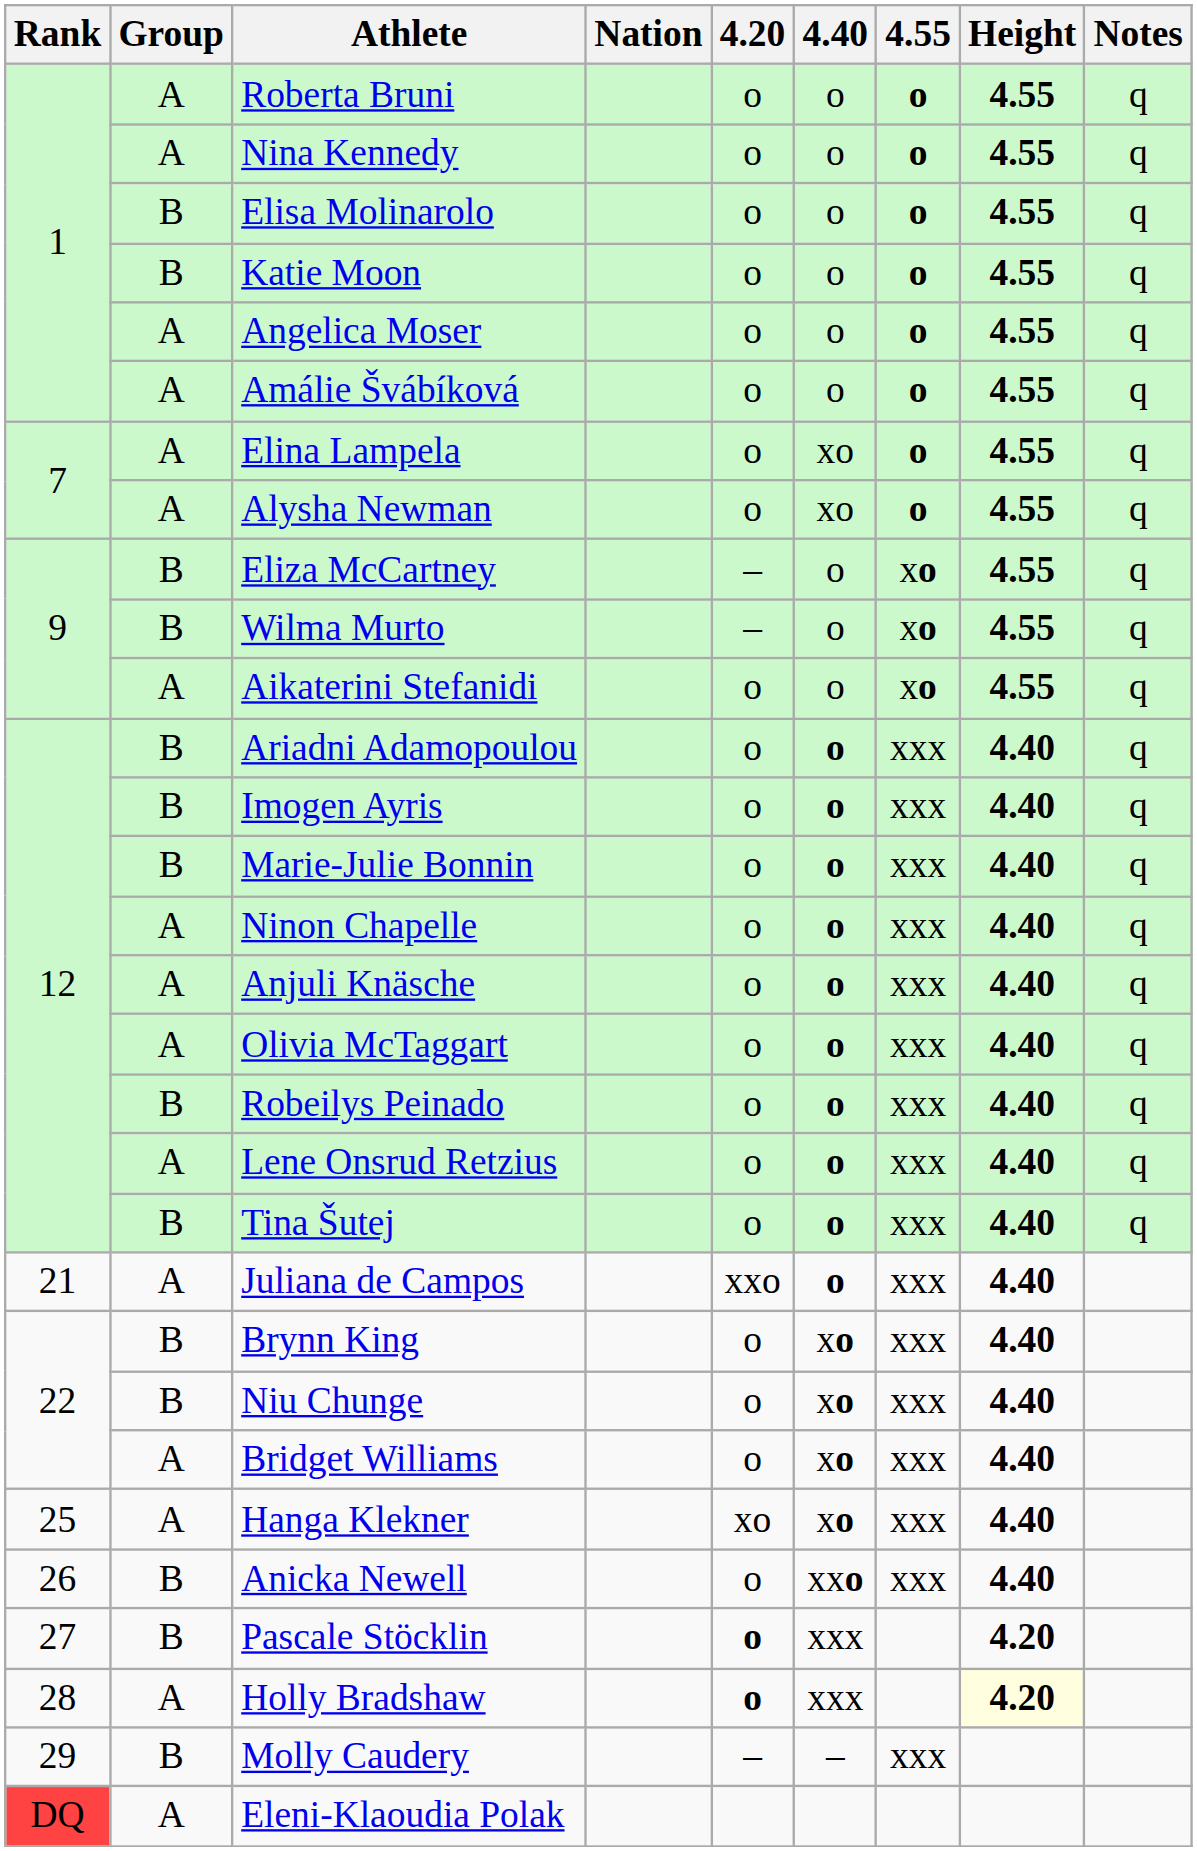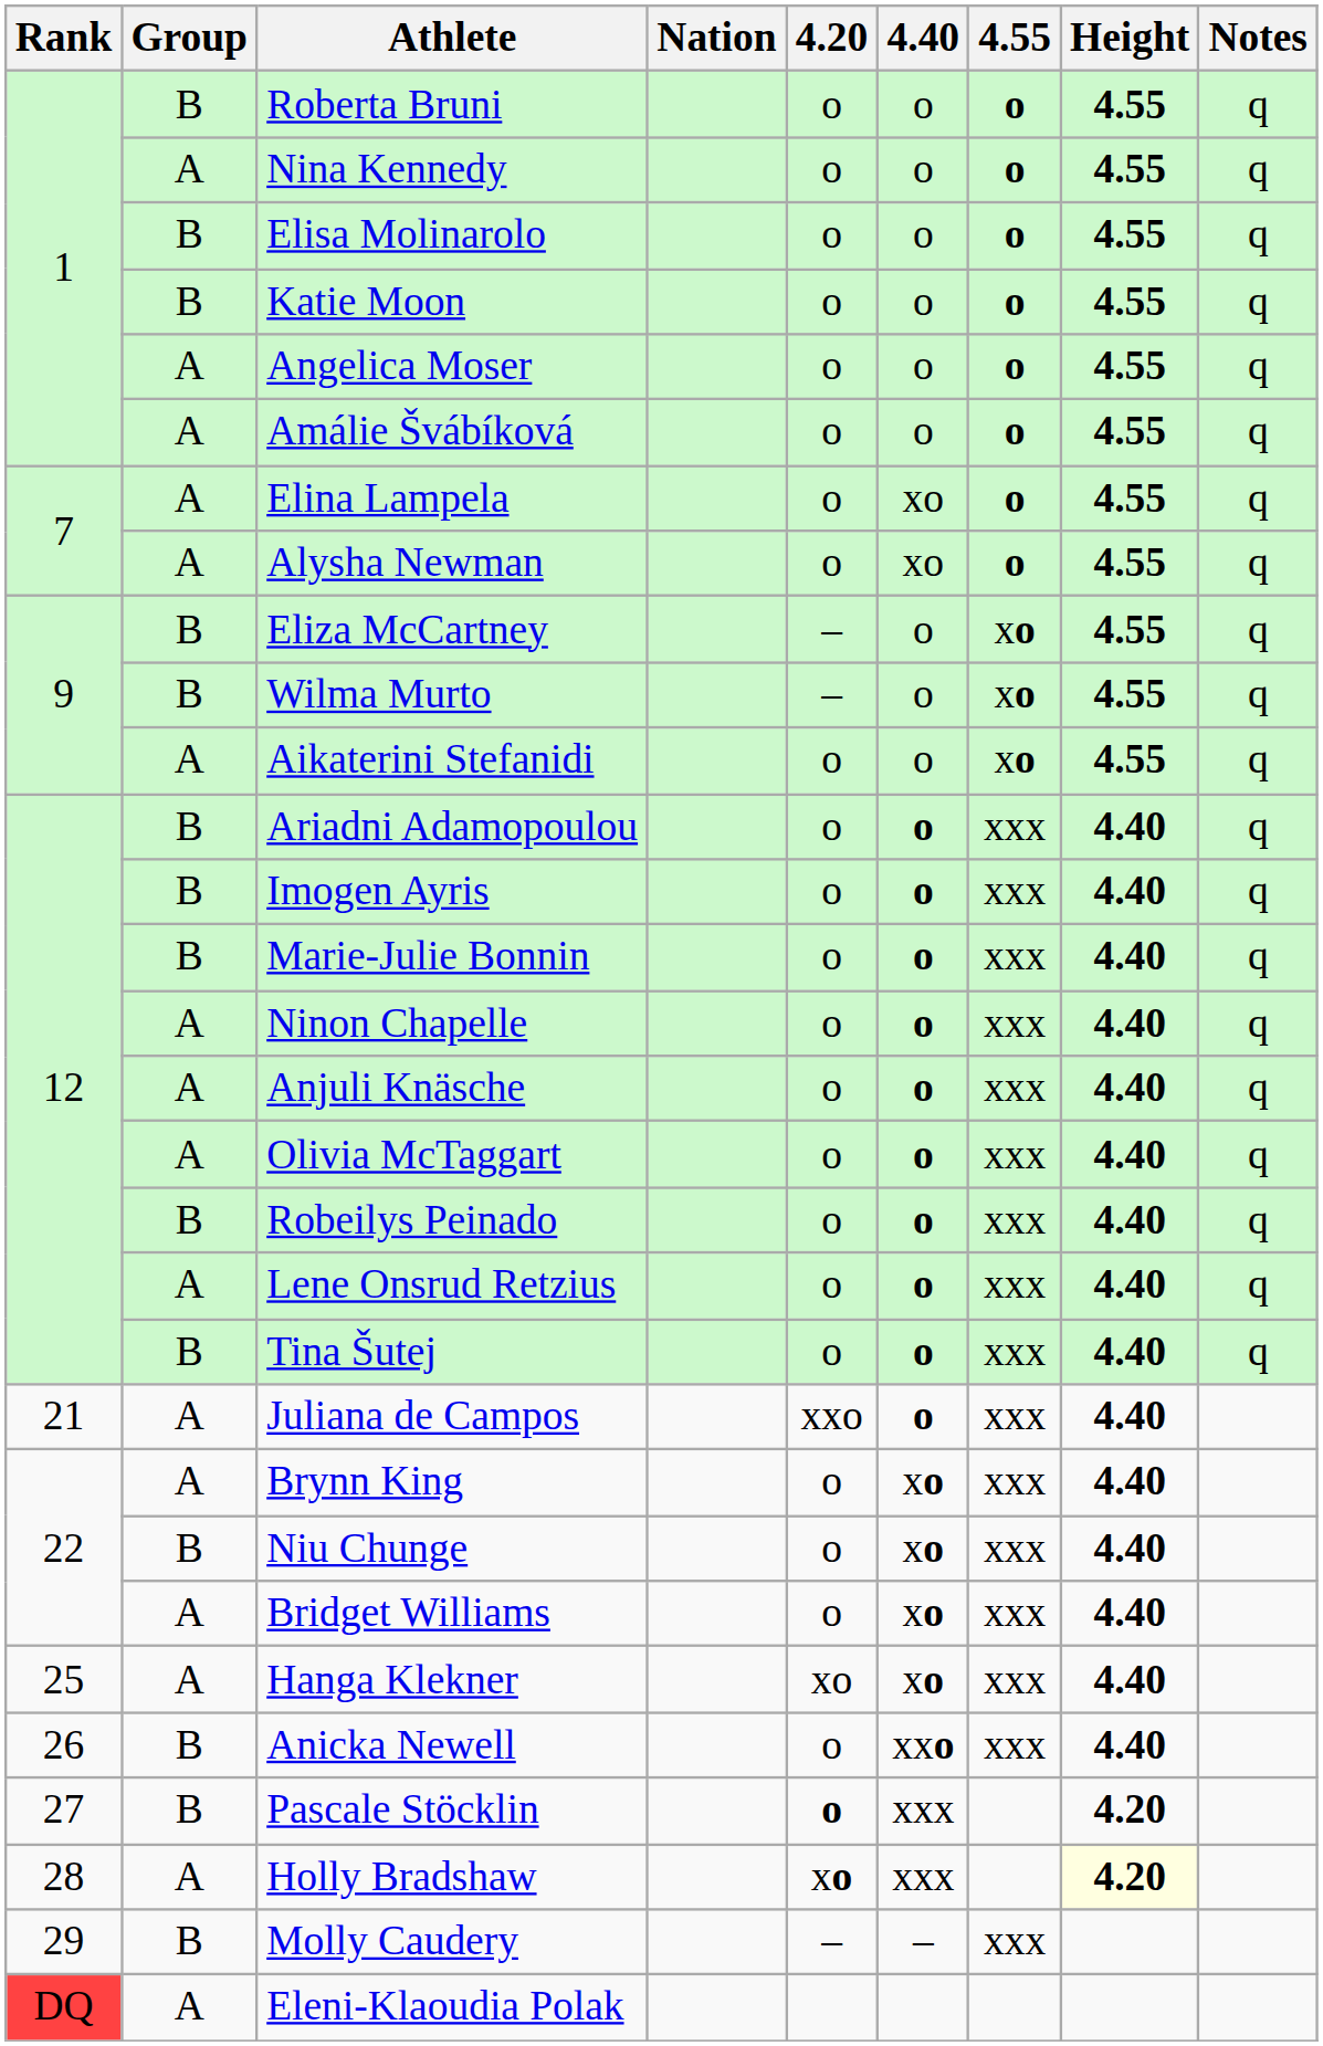Roberta Bruni | Group: A -> B
Brynn King | Group: B -> A
Holly Bradshaw | 4.20: o -> xo
